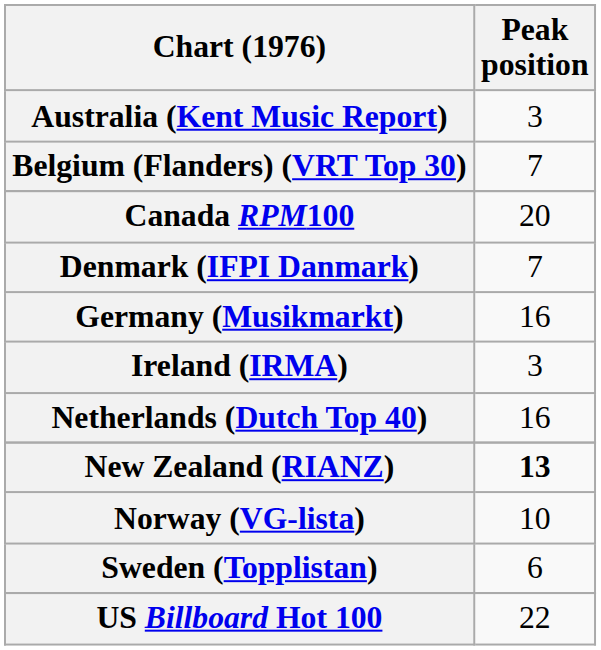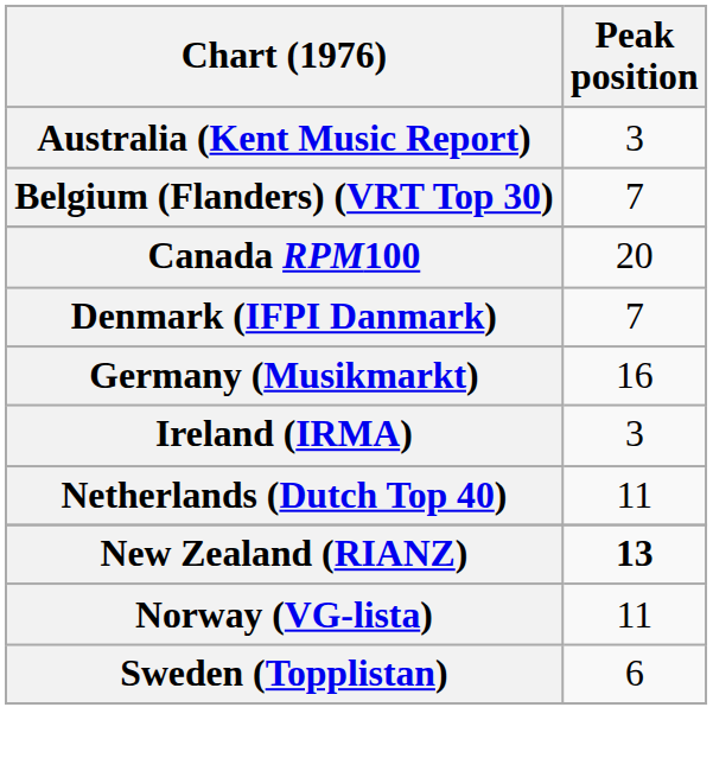Netherlands (Dutch Top 40) | Peak position: 16 -> 11
Norway (VG-lista) | Peak position: 10 -> 11
- row: US Billboard Hot 100 | 22
